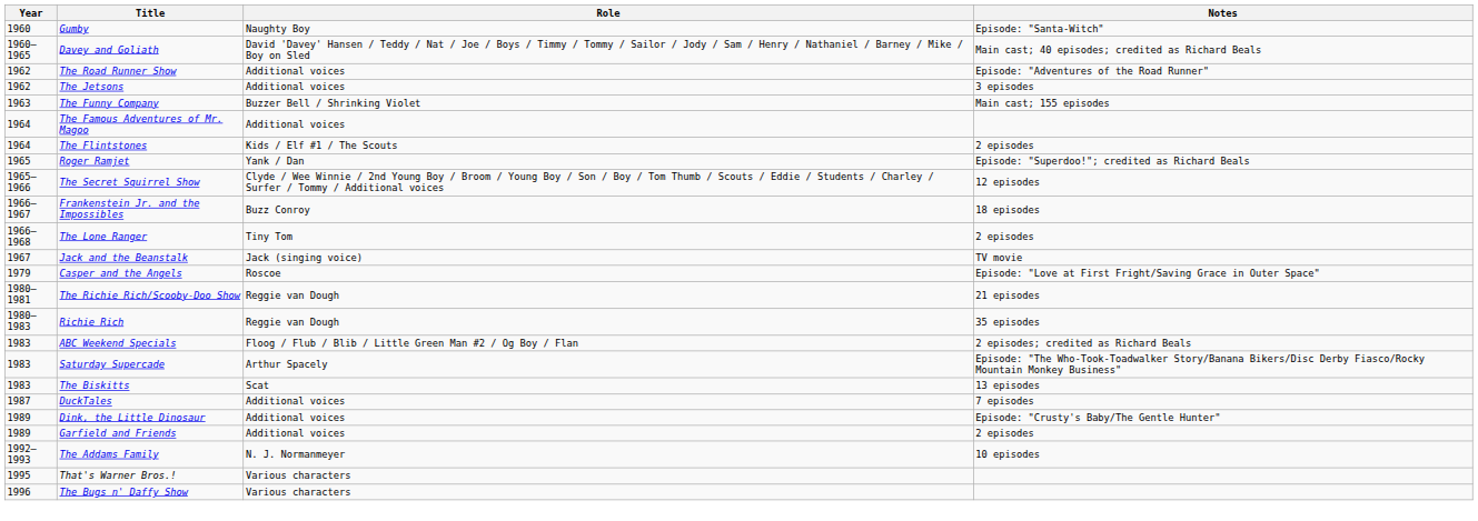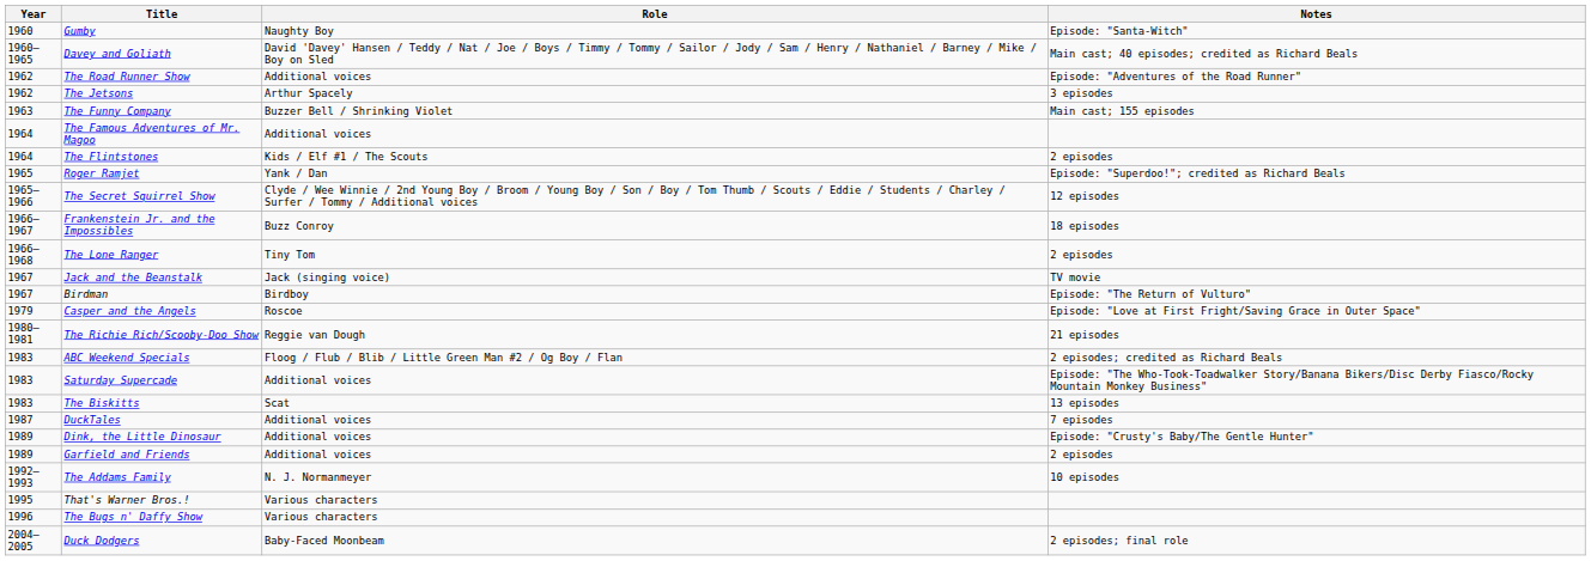The Jetsons | Role: Additional voices -> Arthur Spacely
+ row: 1967 | Birdman | Birdboy | Episode: "The Return of Vulturo"
- row: 1980–1983 | Richie Rich | Reggie van Dough | 35 episodes
Saturday Supercade | Role: Arthur Spacely -> Additional voices
+ row: 2004–2005 | Duck Dodgers | Baby-Faced Moonbeam | 2 episodes; final role
